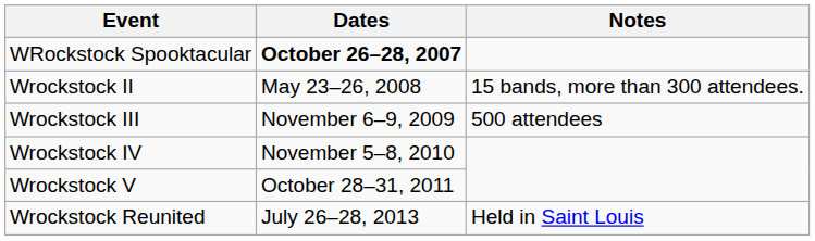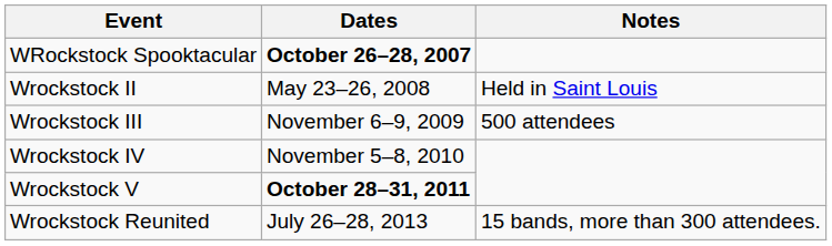Wrockstock II | Notes: 15 bands, more than 300 attendees. -> Held in Saint Louis
Wrockstock V | Dates: normal -> bold
Wrockstock Reunited | Notes: Held in Saint Louis -> 15 bands, more than 300 attendees.
